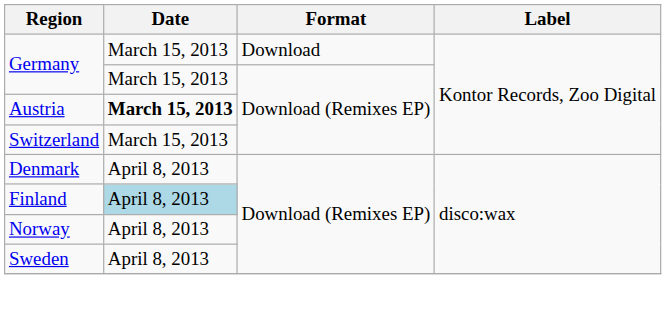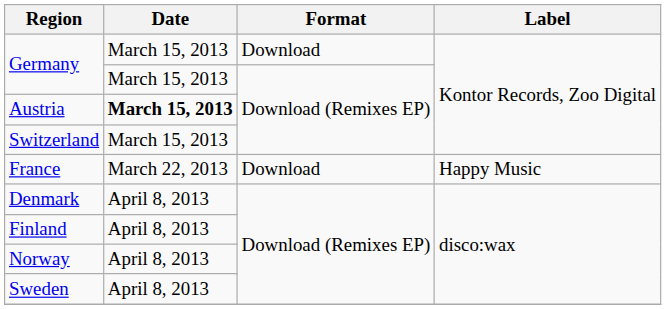+ row: France | March 22, 2013 | Download | Happy Music
Finland | Date: lightblue background -> no background
